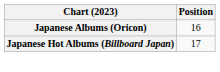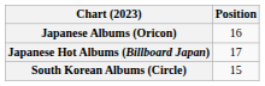+ row: South Korean Albums (Circle) | 15
